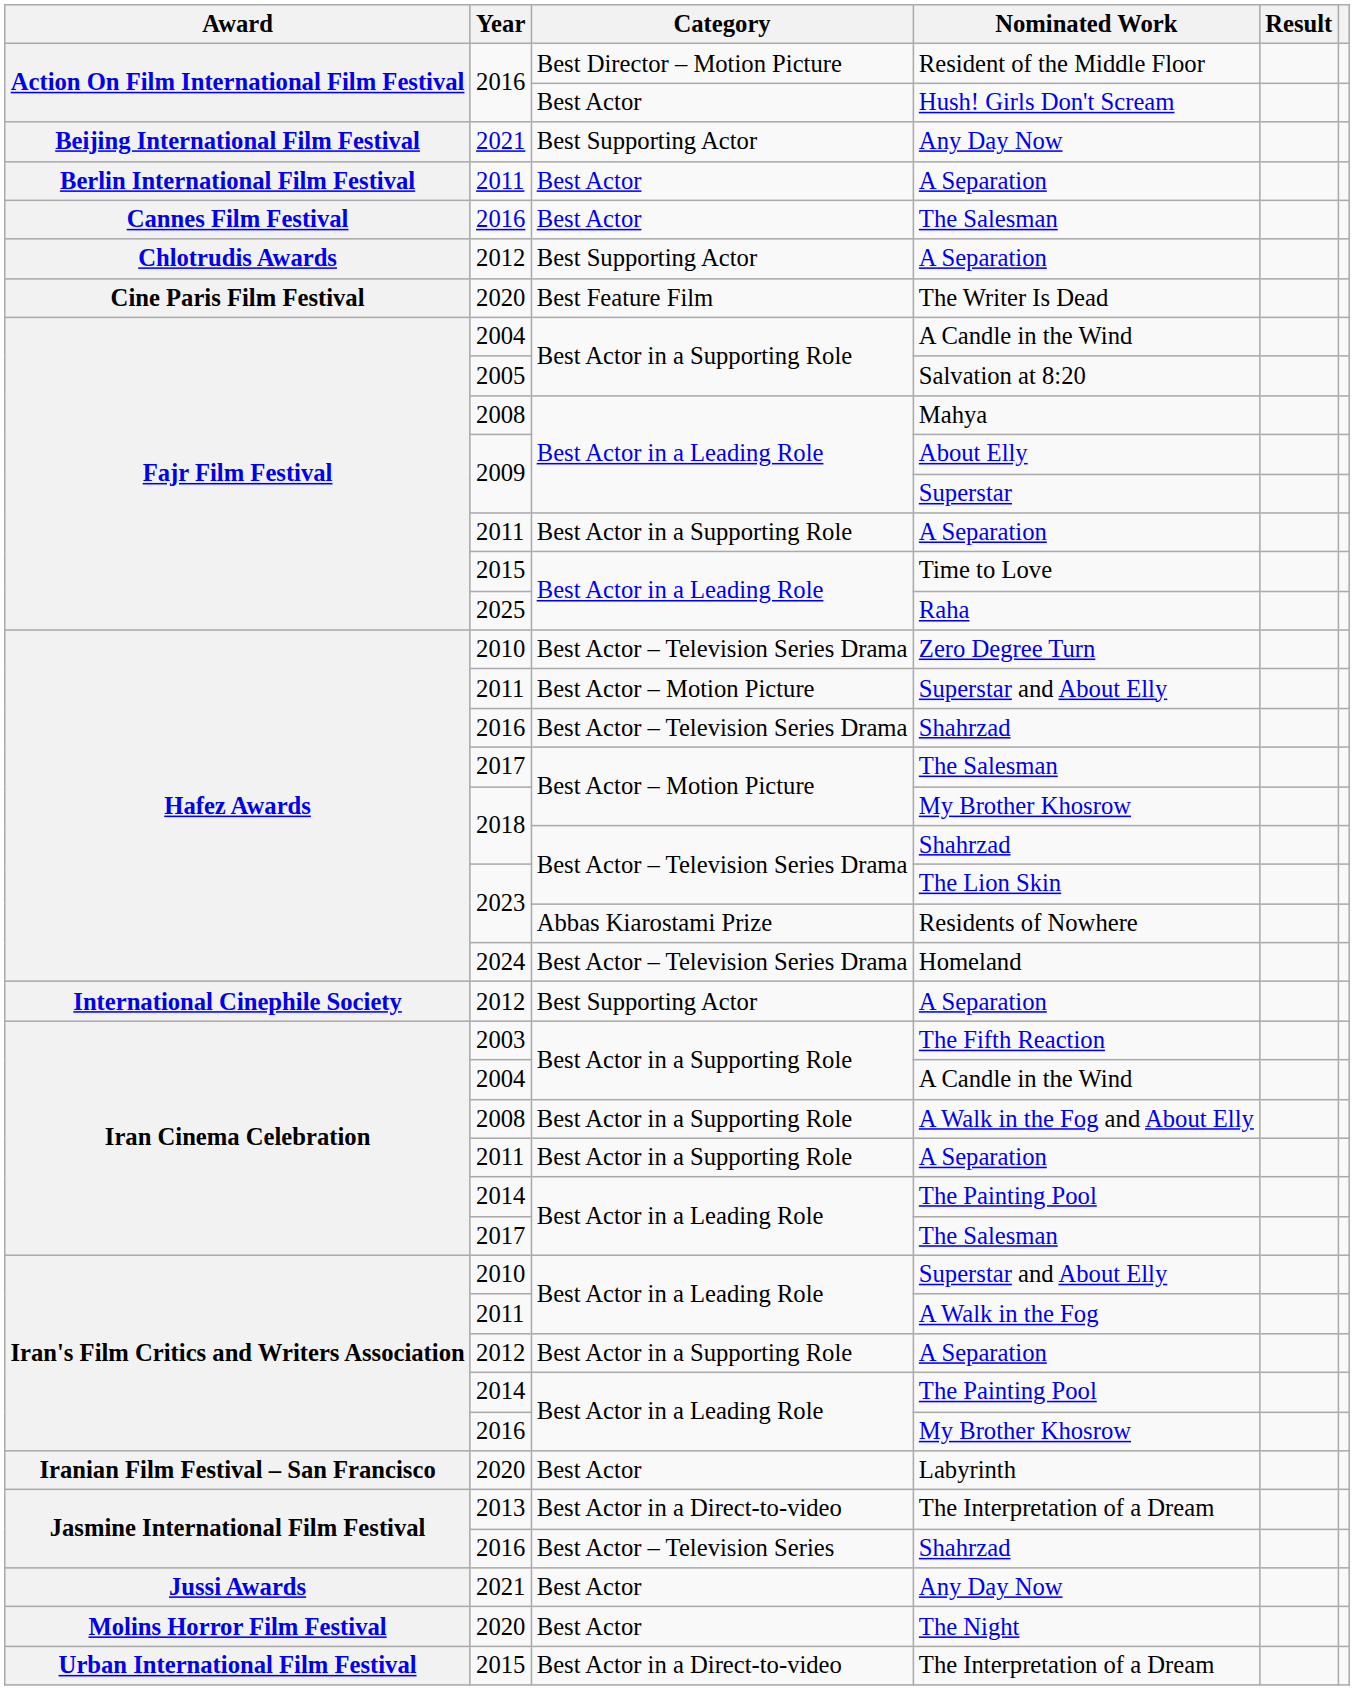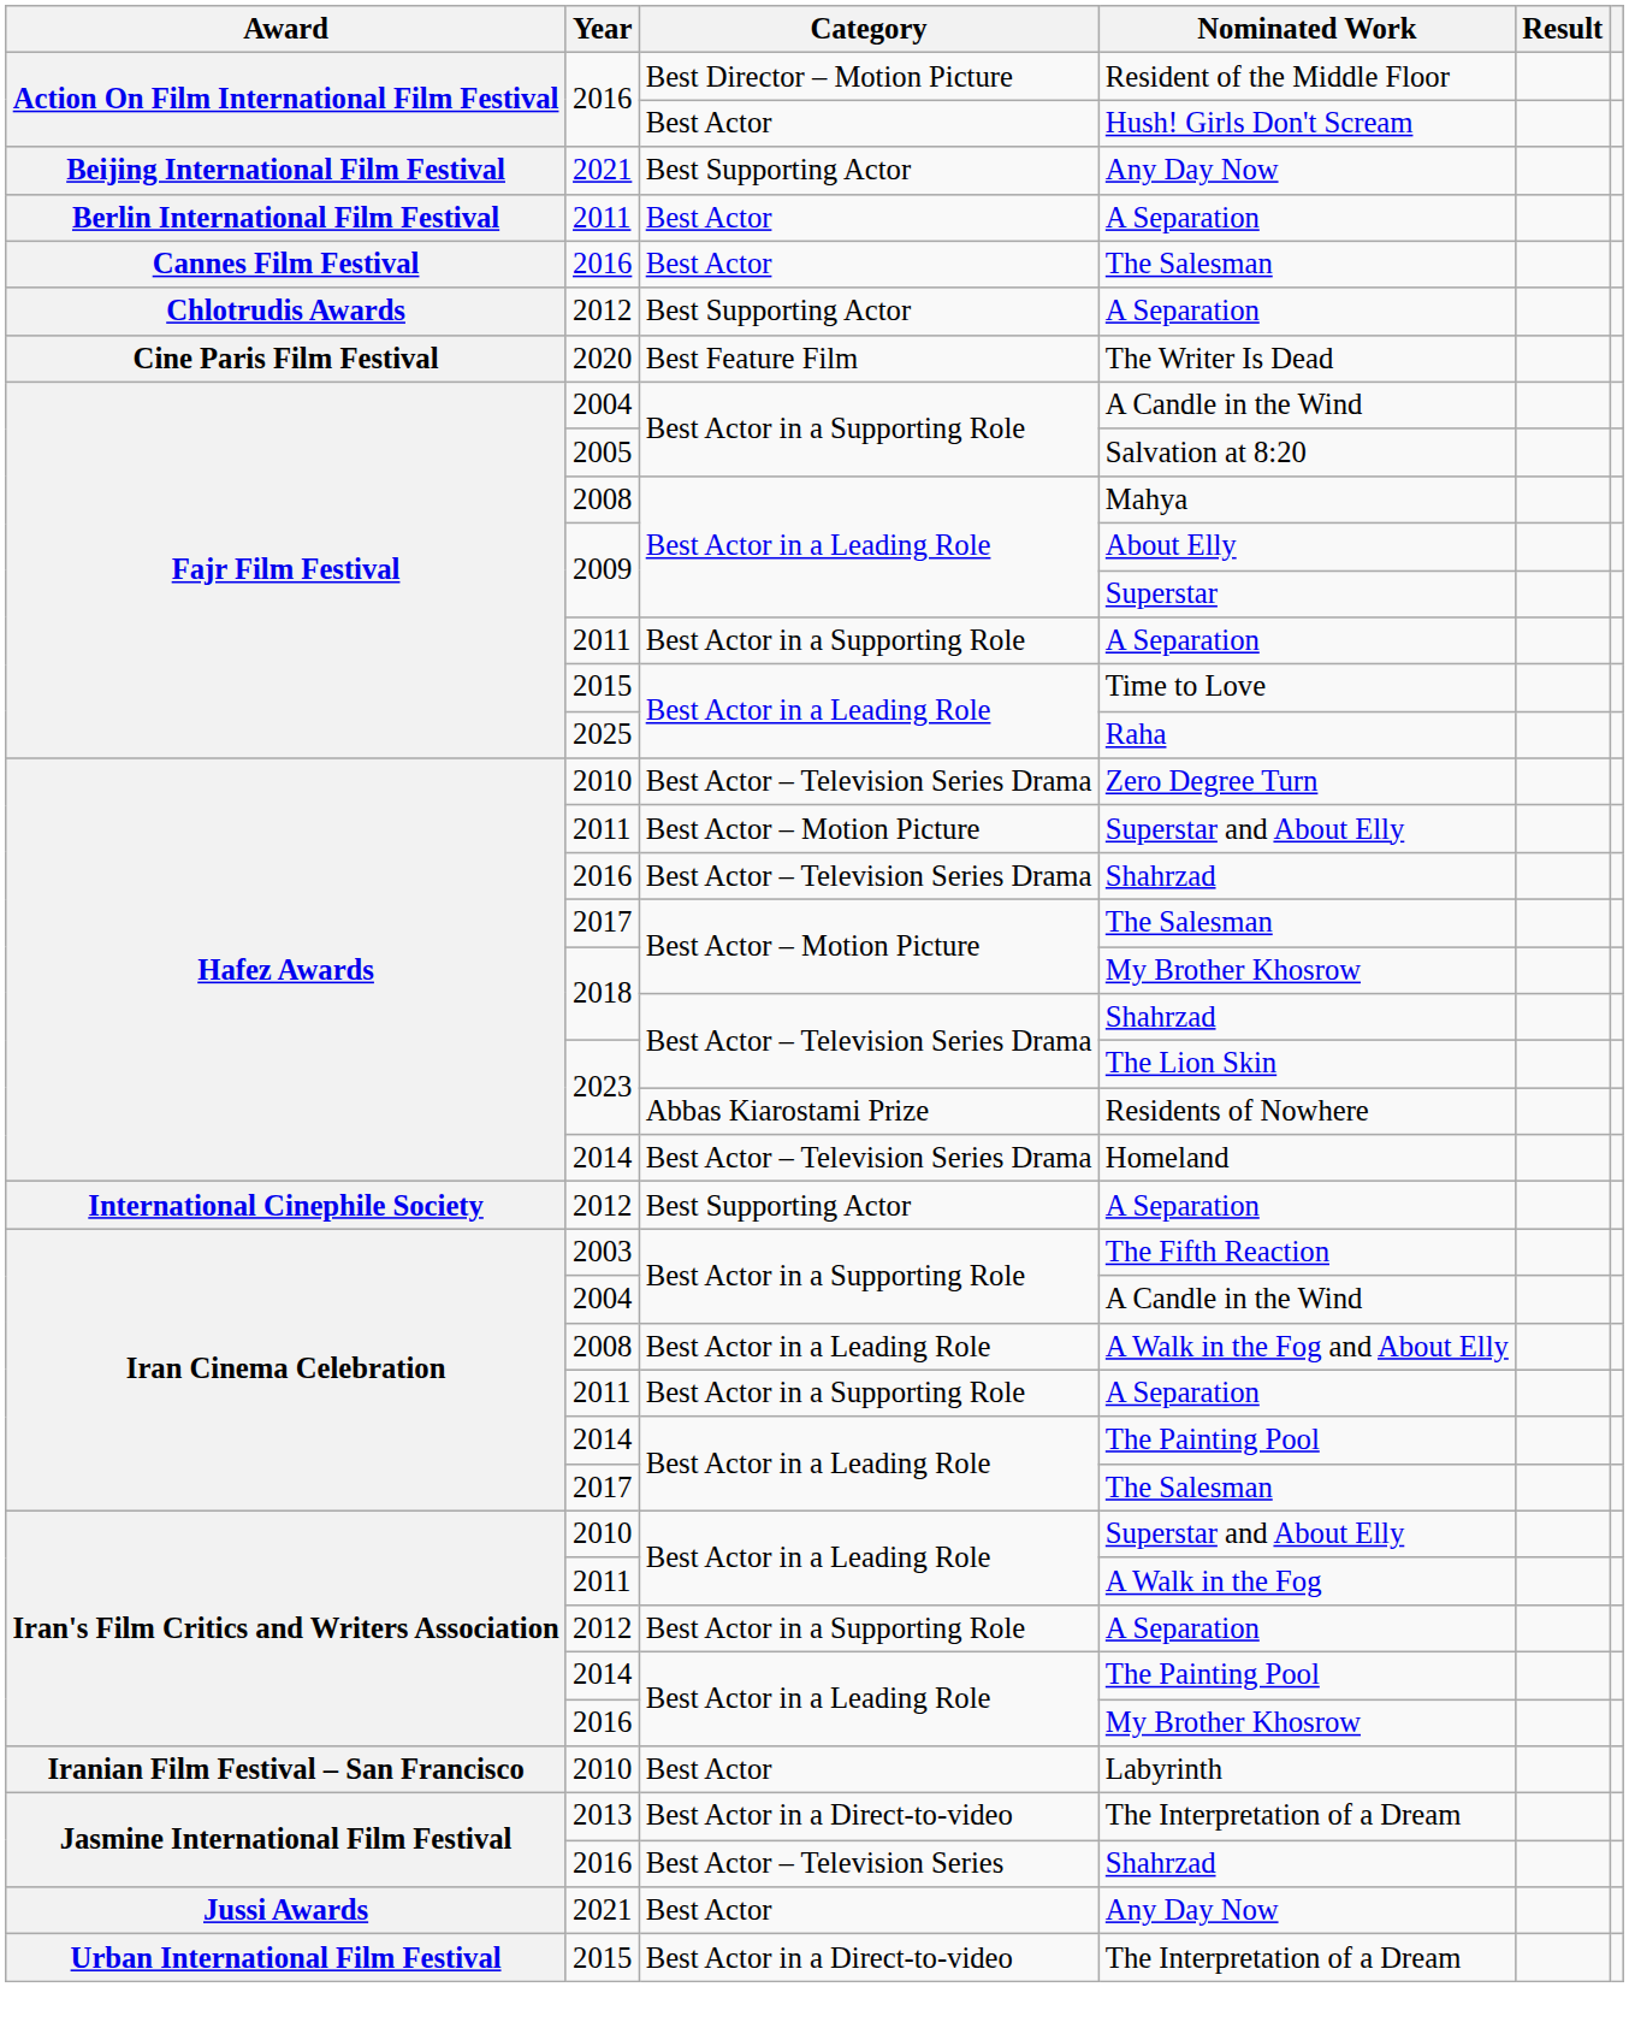Homeland | Year: 2024 -> 2014
A Walk in the Fog and About Elly | Category: Best Actor in a Supporting Role -> Best Actor in a Leading Role
Labyrinth | Year: 2020 -> 2010
- row: Molins Horror Film Festival | 2020 | Best Actor | The Night
